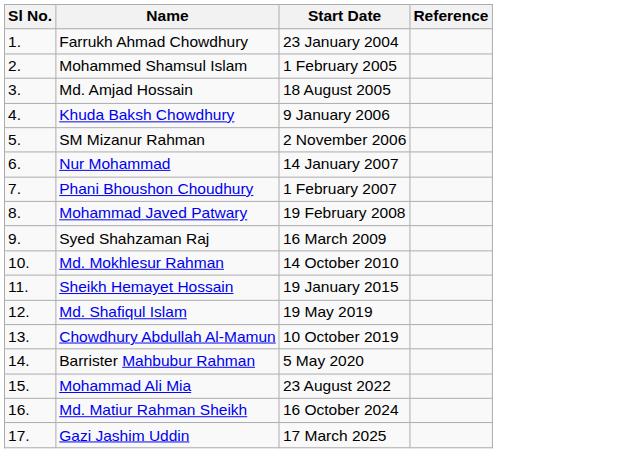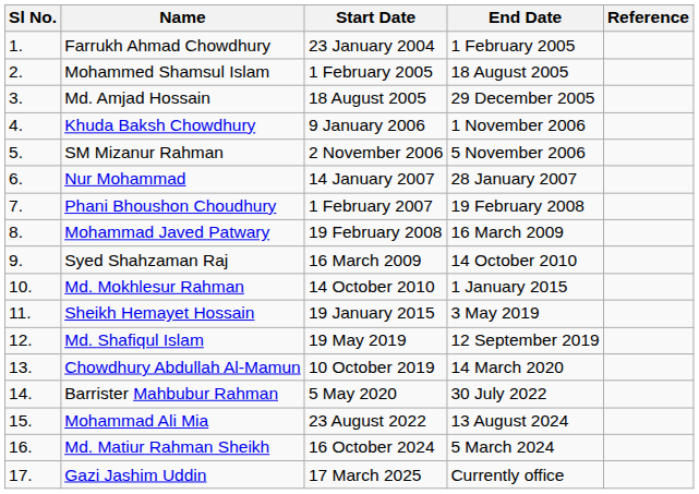+ column: End Date | 1 February 2005 | 18 August 2005 | 29 December 2005 | 1 November 2006 | 5 November 2006 | 28 January 2007 | 19 February 2008 | 16 March 2009 | 14 October 2010 | 1 January 2015 | 3 May 2019 | 12 September 2019 | 14 March 2020 | 30 July 2022 | 13 August 2024 | 5 March 2024 | Currently office
